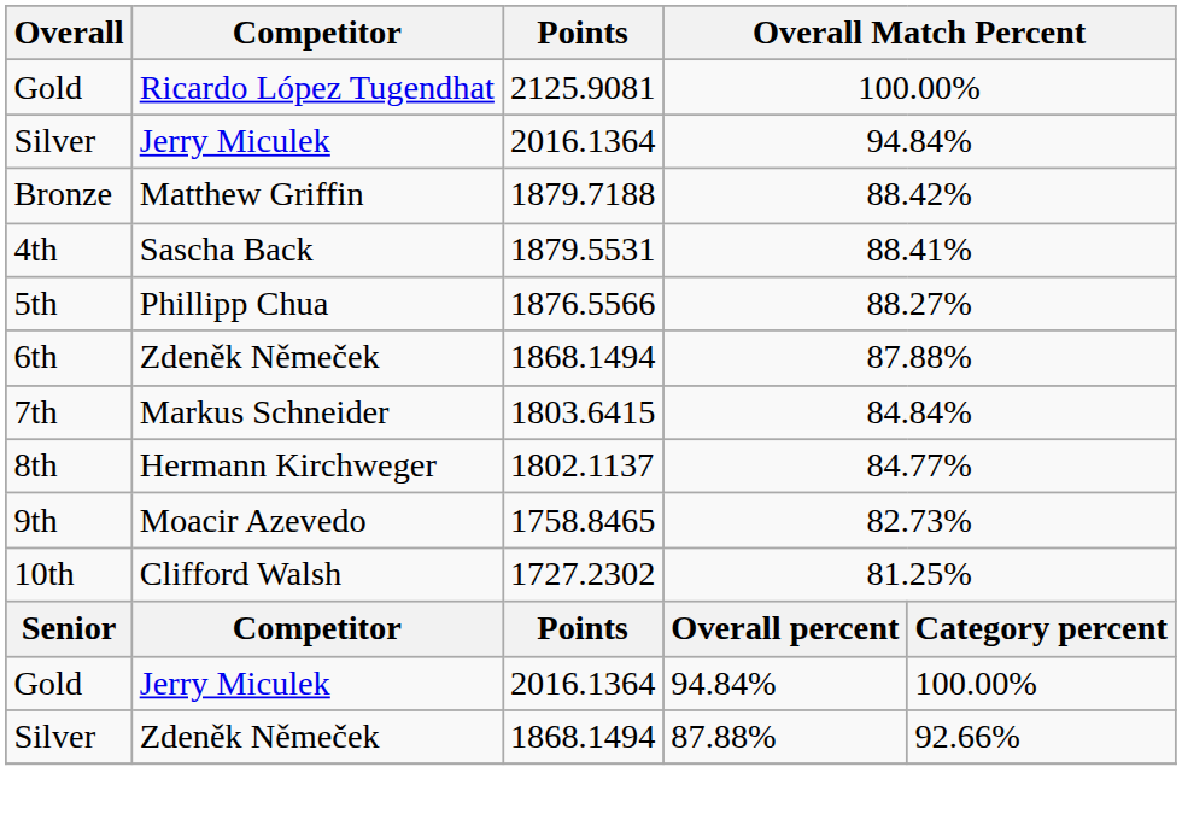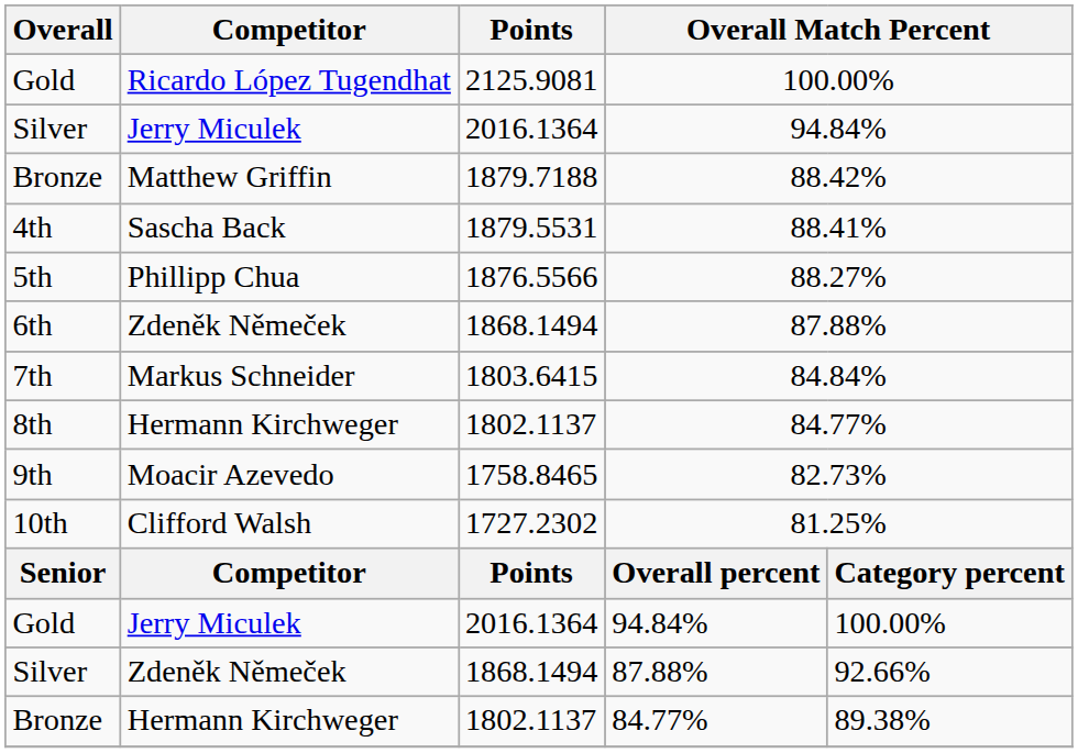+ row: Bronze | Hermann Kirchweger | 1802.1137 | 84.77% | 89.38%
